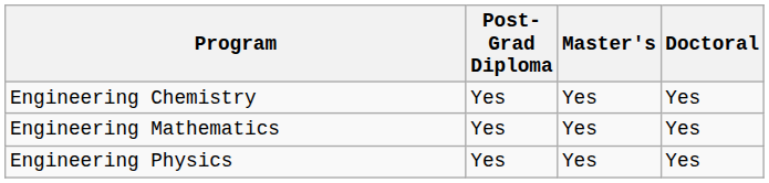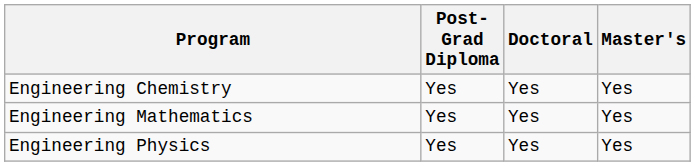columns swapped: Master's <-> Doctoral
